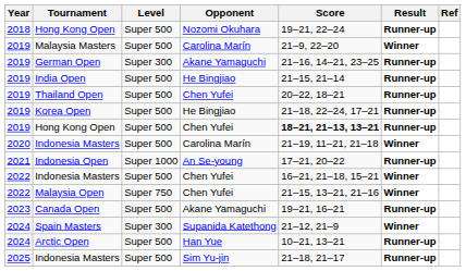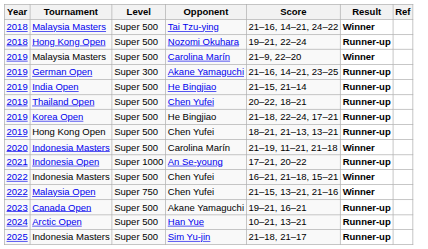+ row: 2018 | Malaysia Masters | Super 500 | Tai Tzu-ying | 21–16, 14–21, 24–22 | Winner
Hong Kong Open / Chen Yufei | Score: bold -> normal
- row: 2024 | Spain Masters | Super 300 | Supanida Katethong | 21–12, 21–9 | Winner
